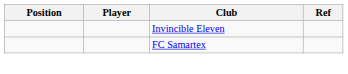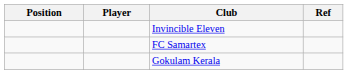+ row: Gokulam Kerala
